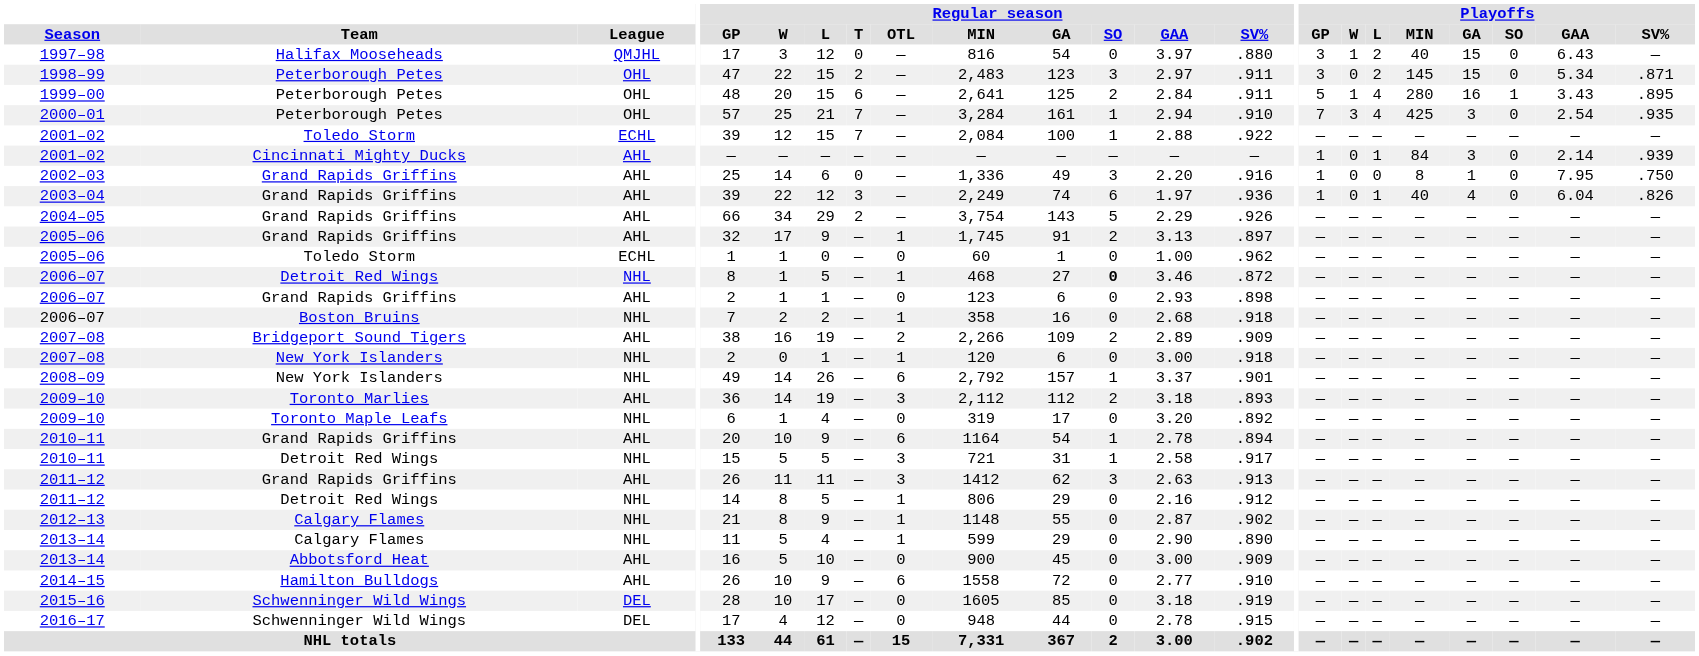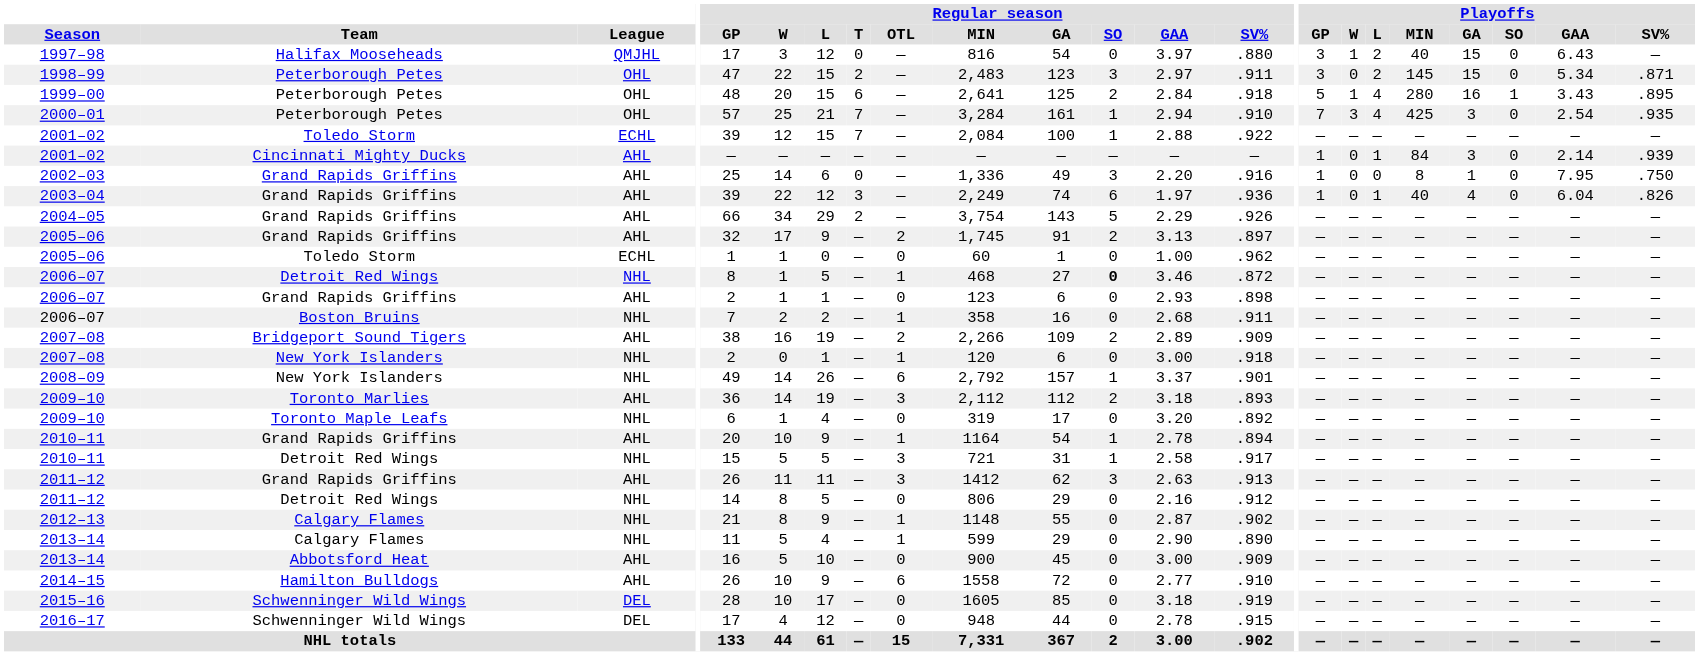1999–00 | Regular season / SV%: .911 -> .918
2005–06 / Grand Rapids Griffins | Regular season / OTL: 1 -> 2
2006–07 / Boston Bruins | Regular season / SV%: .918 -> .911
2010–11 / Grand Rapids Griffins | Regular season / OTL: 6 -> 1
2011–12 / Detroit Red Wings | Regular season / OTL: 1 -> 0
